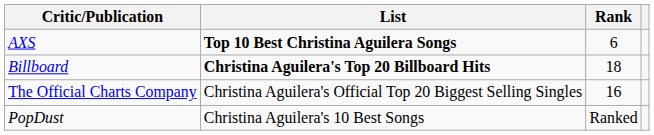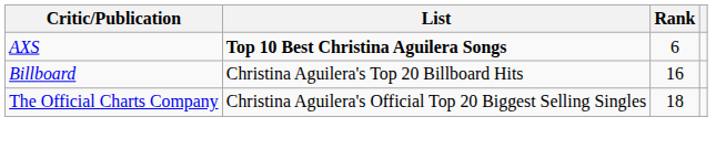Billboard | List: bold -> normal
Billboard | Rank: 18 -> 16
The Official Charts Company | Rank: 16 -> 18
- row: PopDust | Christina Aguilera's 10 Best Songs | Ranked
